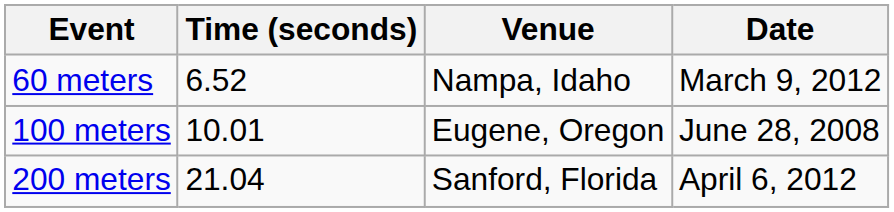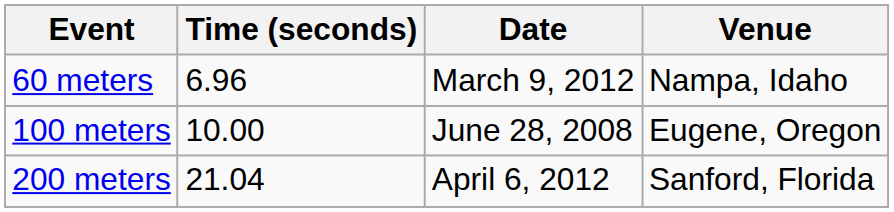columns swapped: Venue <-> Date
60 meters | Time (seconds): 6.52 -> 6.96
100 meters | Time (seconds): 10.01 -> 10.00
